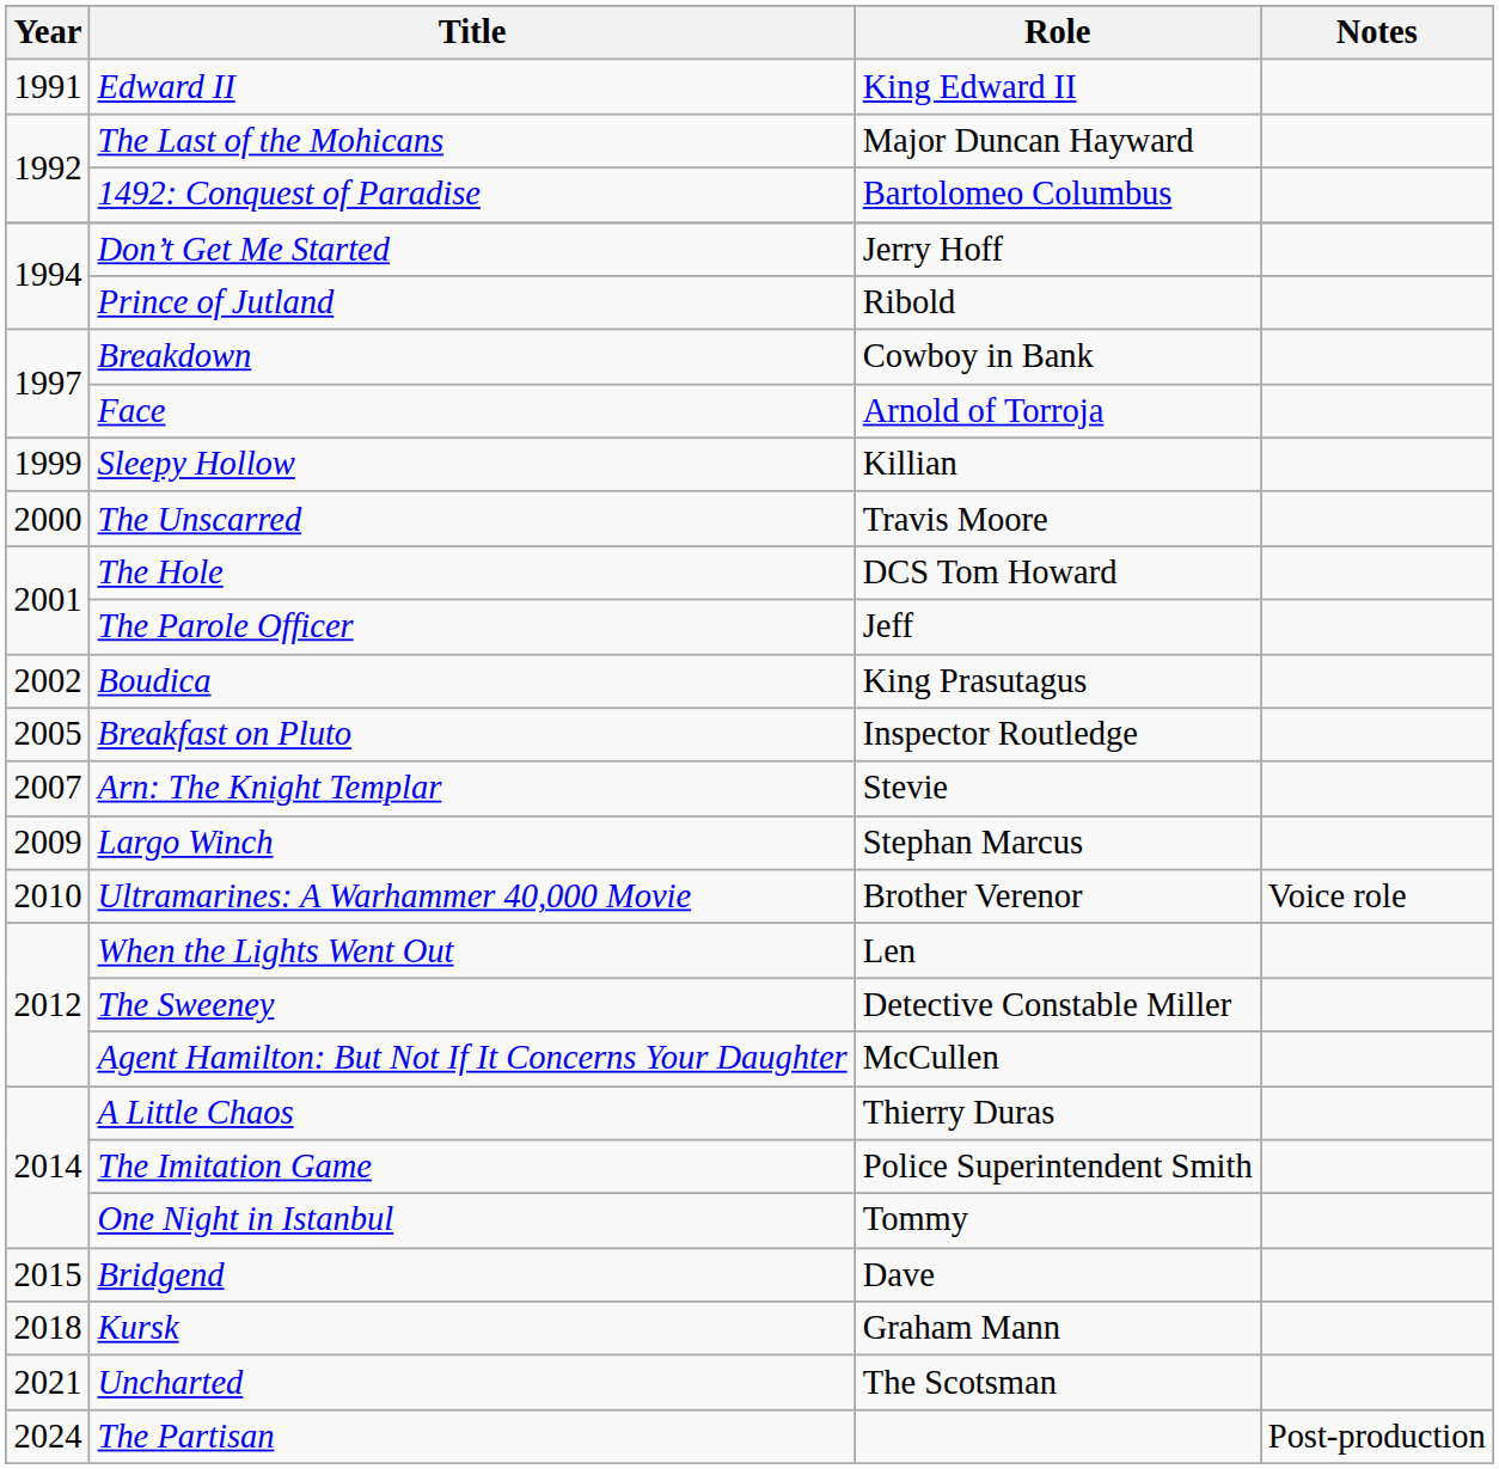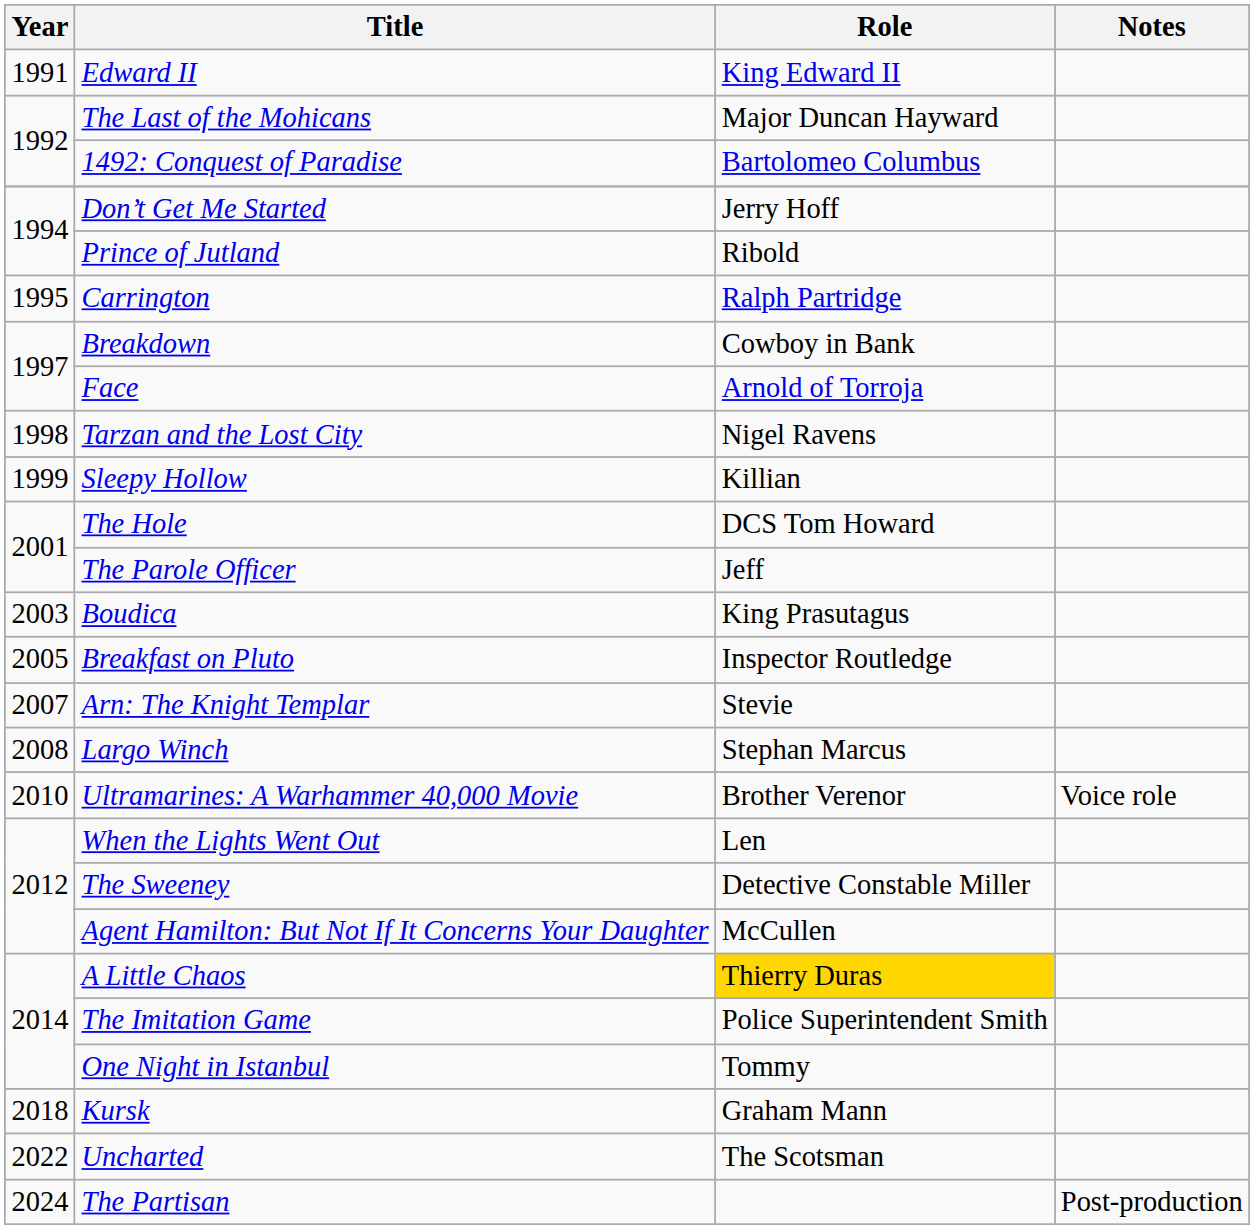+ row: 1995 | Carrington | Ralph Partridge
+ row: 1998 | Tarzan and the Lost City | Nigel Ravens
- row: 2000 | The Unscarred | Travis Moore
Boudica | Year: 2002 -> 2003
Largo Winch | Year: 2009 -> 2008
A Little Chaos | Role: no background -> gold background
- row: 2015 | Bridgend | Dave
Uncharted | Year: 2021 -> 2022
